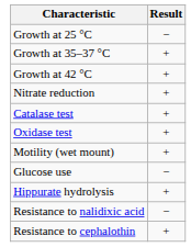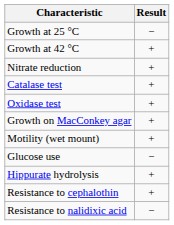- row: Growth at 35–37 °C | +
+ row: Growth on MacConkey agar | +
rows swapped: Resistance to nalidixic acid <-> Resistance to cephalothin
